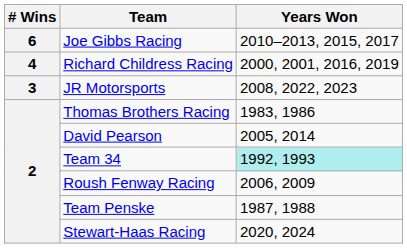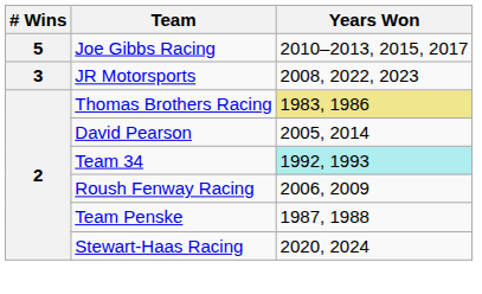Joe Gibbs Racing | # Wins: 6 -> 5
- row: 4 | Richard Childress Racing | 2000, 2001, 2016, 2019
Thomas Brothers Racing | Years Won: no background -> khaki background
